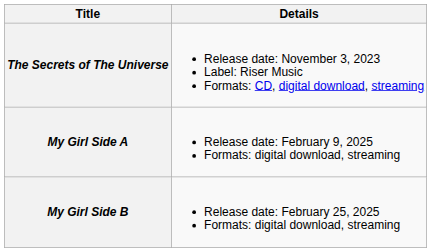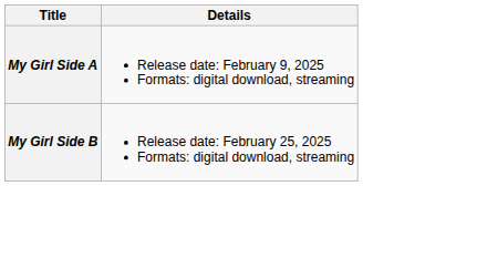- row: The Secrets of The Universe | Release date: November 3, 2023 Label: Riser Music Formats: CD, digital download, streaming
